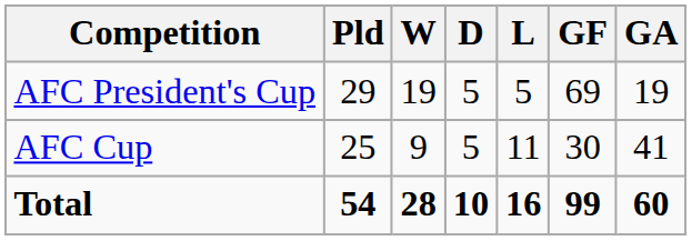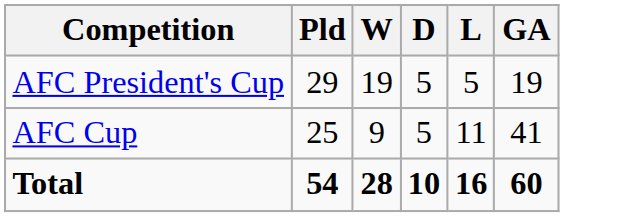- column: GF | 69 | 30 | 99
